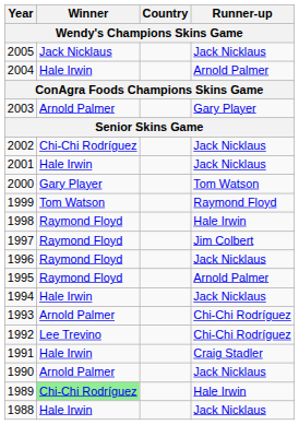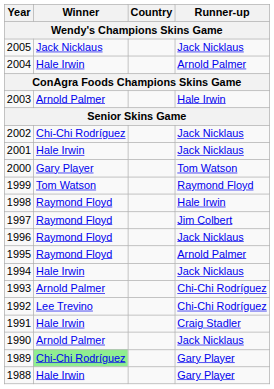2003 | Runner-up: Gary Player -> Hale Irwin
1989 | Runner-up: Hale Irwin -> Gary Player
1988 | Runner-up: Jack Nicklaus -> Gary Player
